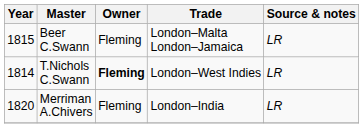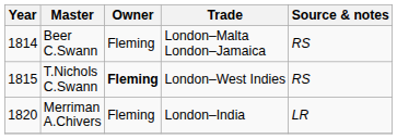Beer C.Swann | Year: 1815 -> 1814
Beer C.Swann | Source & notes: LR -> RS
T.Nichols C.Swann | Year: 1814 -> 1815
T.Nichols C.Swann | Source & notes: LR -> RS
